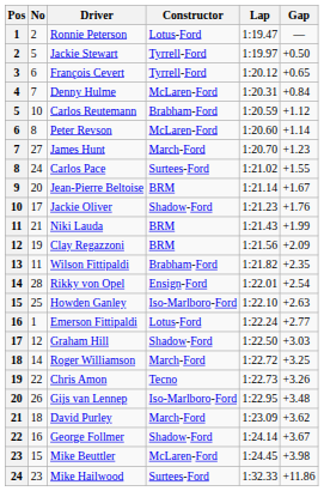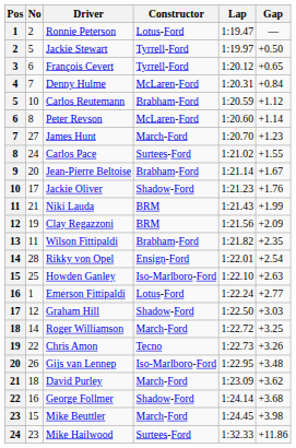Jean-Pierre Beltoise | Constructor: BRM -> Brabham-Ford
George Follmer | Gap: +3.67 -> +3.68
Mike Beuttler | Constructor: McLaren-Ford -> March-Ford
